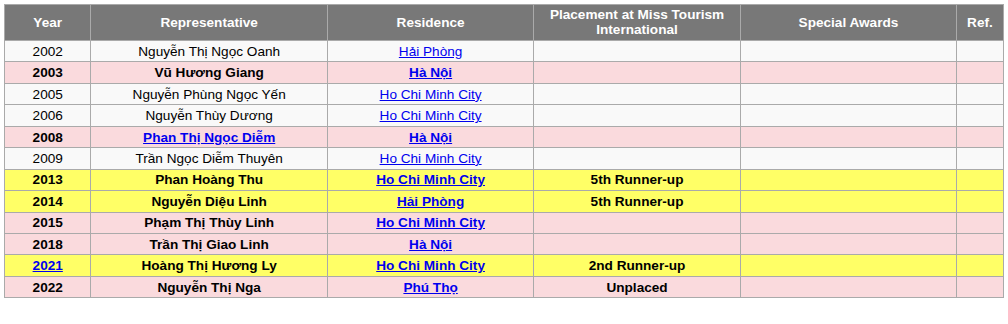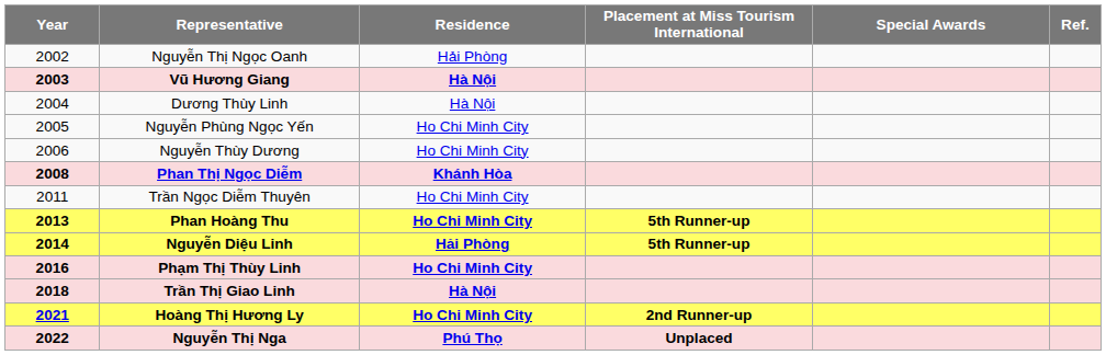+ row: 2004 | Dương Thùy Linh | Hà Nội
Phan Thị Ngọc Diễm | Residence: Hà Nội -> Khánh Hòa
Trần Ngọc Diễm Thuyên | Year: 2009 -> 2011
Phạm Thị Thùy Linh | Year: 2015 -> 2016
